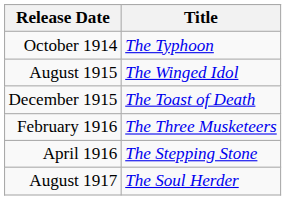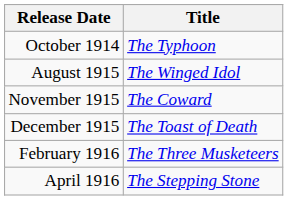+ row: November 1915 | The Coward
- row: August 1917 | The Soul Herder
